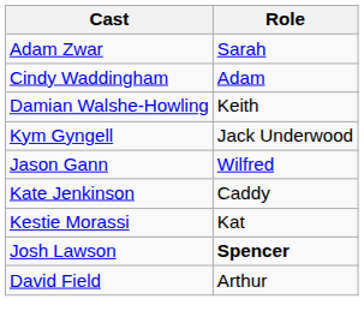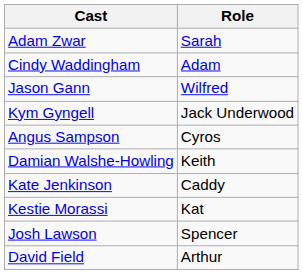rows swapped: Jason Gann <-> Damian Walshe-Howling
+ row: Angus Sampson | Cyros
Josh Lawson | Role: bold -> normal
